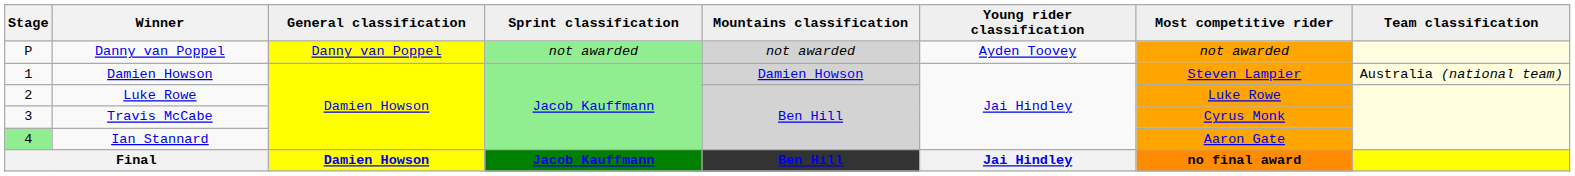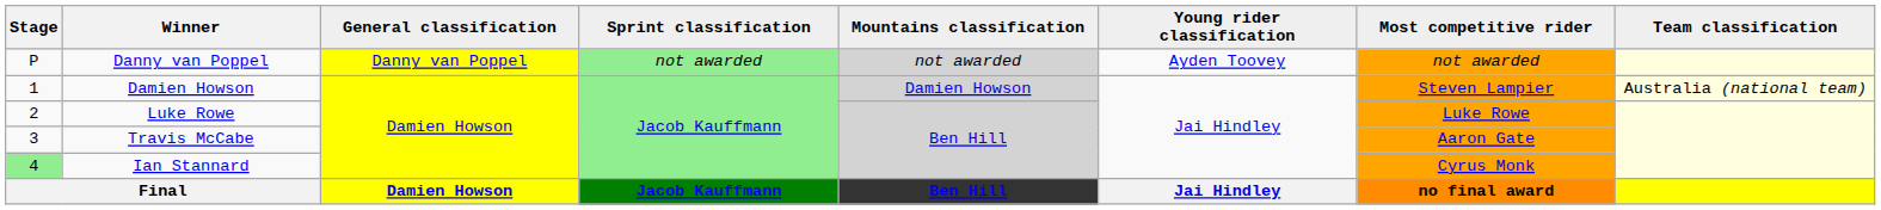Travis McCabe | Most competitive rider: Cyrus Monk -> Aaron Gate
Ian Stannard | Most competitive rider: Aaron Gate -> Cyrus Monk
